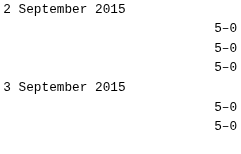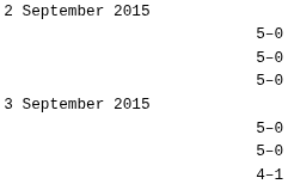+ row: 4–1
